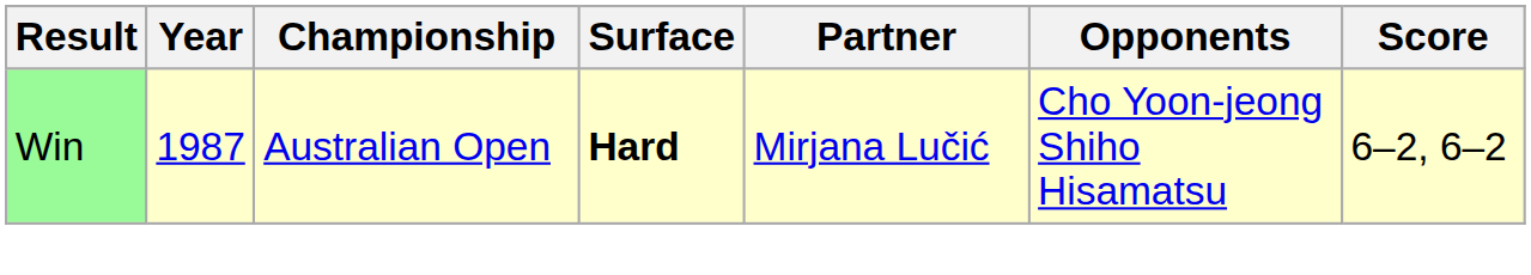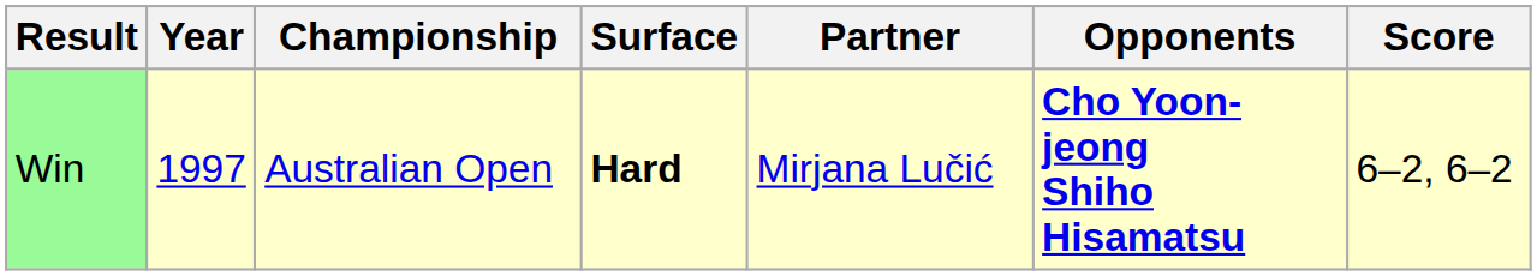Win | Year: 1987 -> 1997
Win | Opponents: normal -> bold
